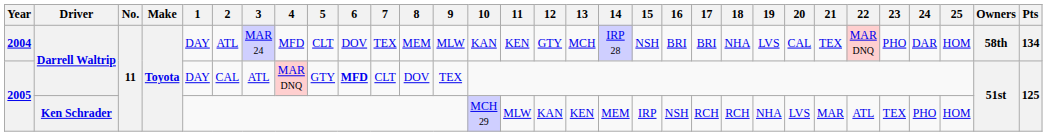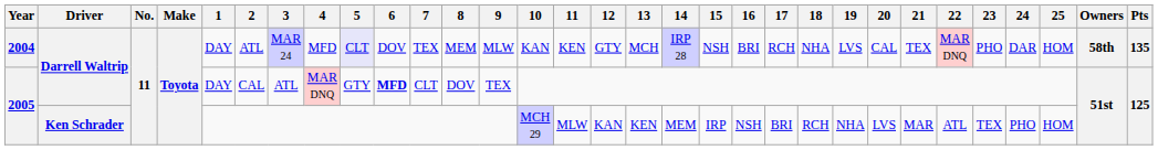2004 | 5: no background -> lavender background
2004 | 17: BRI -> RCH
2004 | Pts: 134 -> 135
2005 / Ken Schrader | 17: RCH -> BRI
